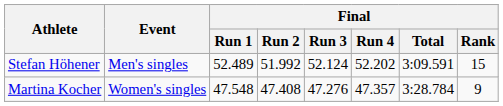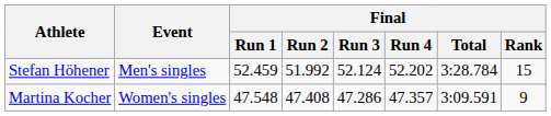Stefan Höhener | Final / Run 1: 52.489 -> 52.459
Stefan Höhener | Final / Total: 3:09.591 -> 3:28.784
Martina Kocher | Final / Run 3: 47.276 -> 47.286
Martina Kocher | Final / Total: 3:28.784 -> 3:09.591
